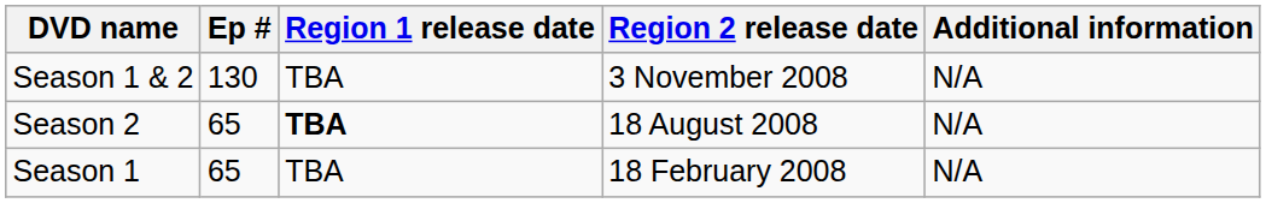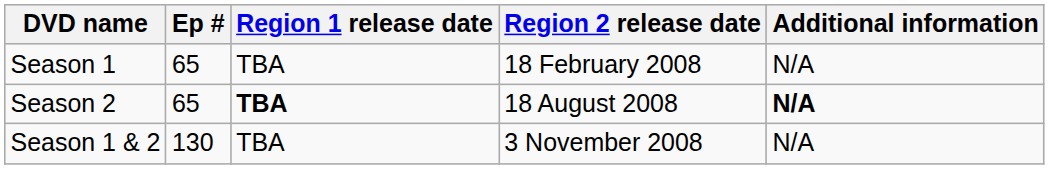rows swapped: Season 1 <-> Season 1 & 2
Season 2 | Additional information: normal -> bold
